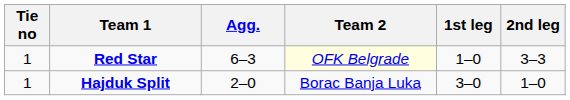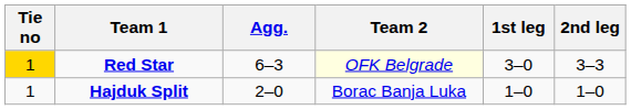Red Star | Tie no: no background -> gold background
Red Star | 1st leg: 1–0 -> 3–0
Hajduk Split | 1st leg: 3–0 -> 1–0
